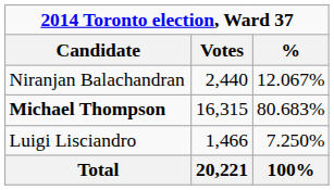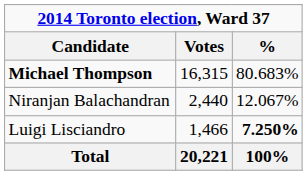rows swapped: Michael Thompson <-> Niranjan Balachandran
Luigi Lisciandro | %: normal -> bold
